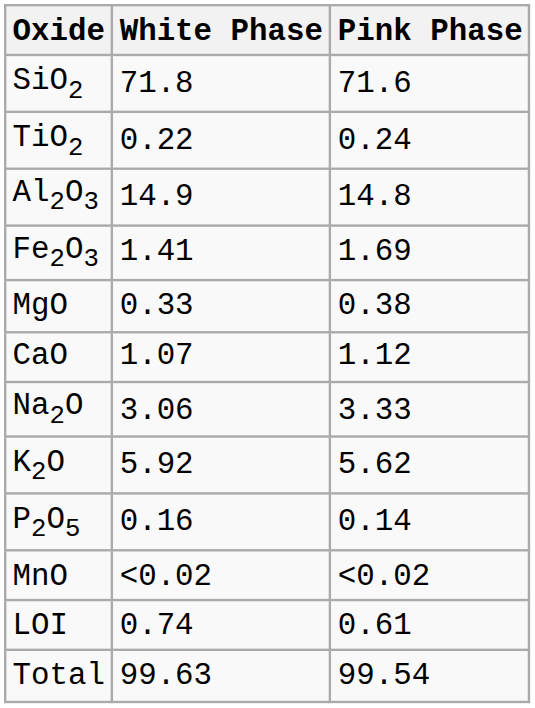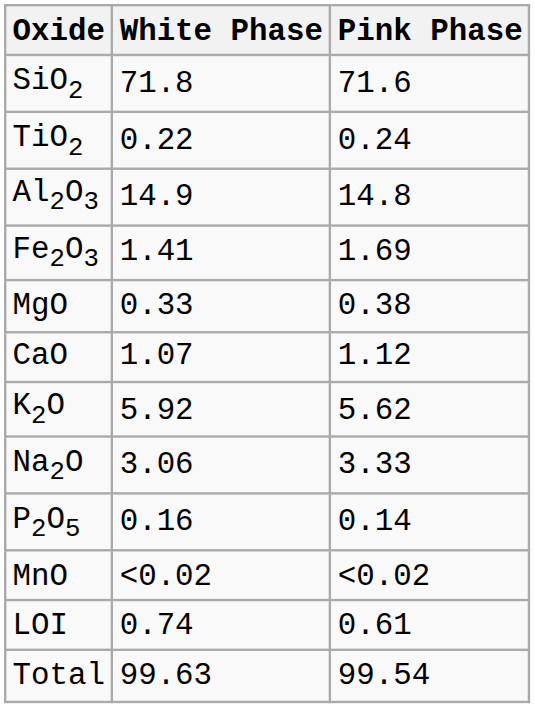rows swapped: Na2O <-> K2O
